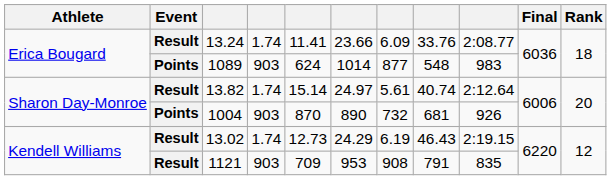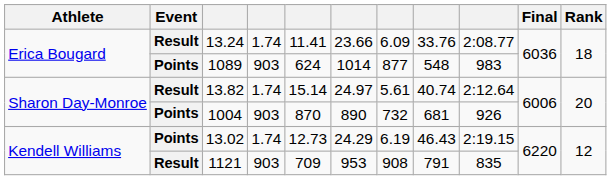13.02 | Event: Result -> Points
